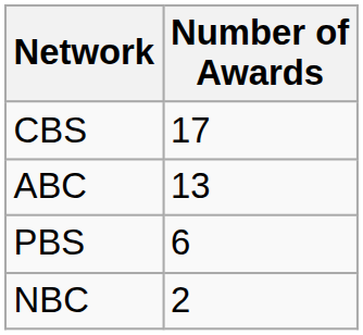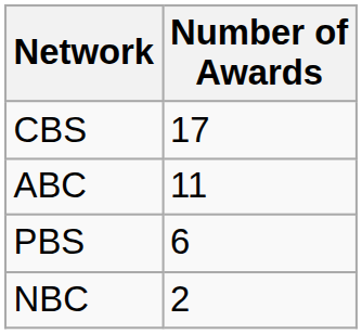ABC | Number of Awards: 13 -> 11
